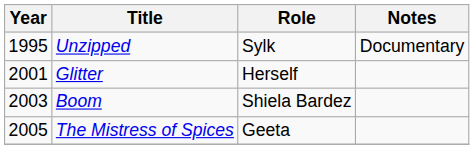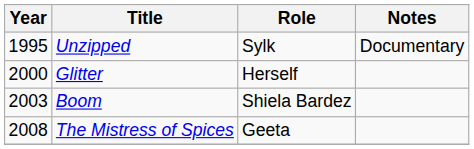Glitter | Year: 2001 -> 2000
The Mistress of Spices | Year: 2005 -> 2008
